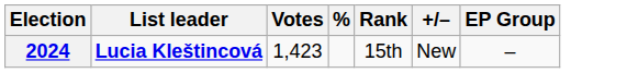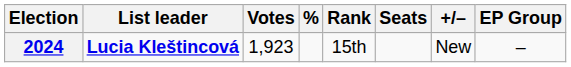+ column: Seats
2024 | Votes: 1,423 -> 1,923
